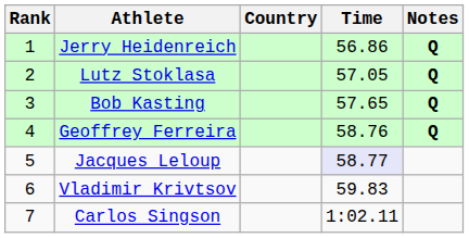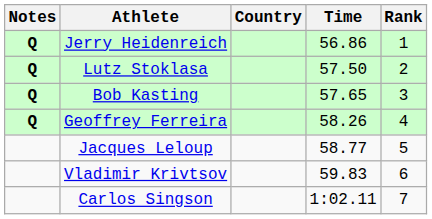columns swapped: Rank <-> Notes
Lutz Stoklasa | Time: 57.05 -> 57.50
Geoffrey Ferreira | Time: 58.76 -> 58.26
Jacques Leloup | Time: lavender background -> no background
